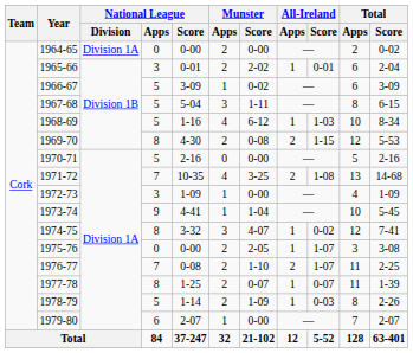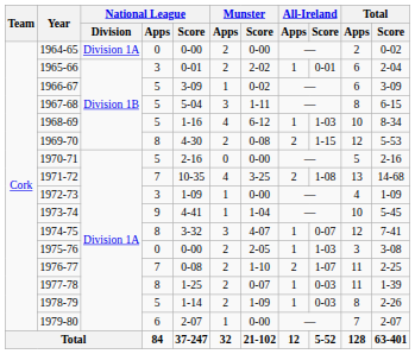1974-75 | All-Ireland / Score: 0-02 -> 0-07
1975-76 | All-Ireland / Score: 1-07 -> 1-03
1977-78 | All-Ireland / Score: 0-07 -> 0-03
